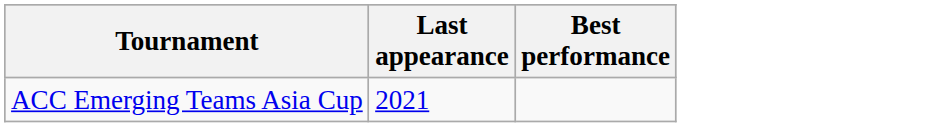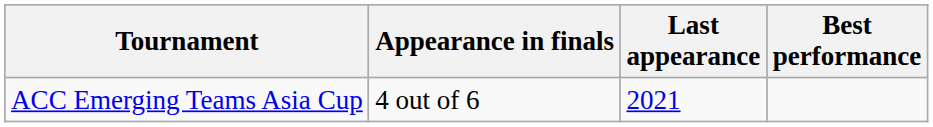+ column: Appearance in finals | 4 out of 6
